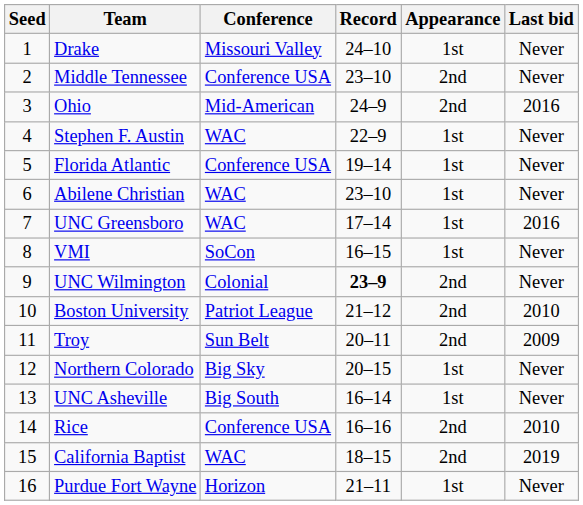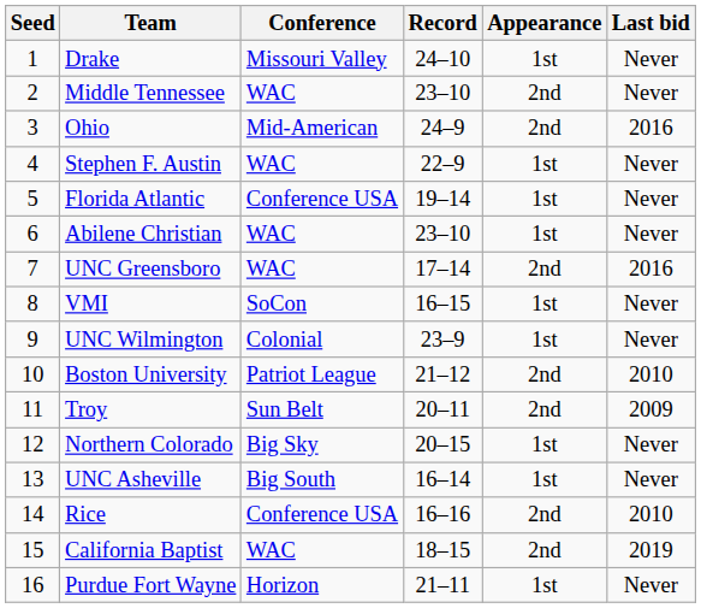Middle Tennessee | Conference: Conference USA -> WAC
UNC Greensboro | Appearance: 1st -> 2nd
UNC Wilmington | Record: bold -> normal
UNC Wilmington | Appearance: 2nd -> 1st
